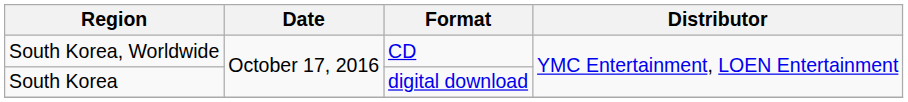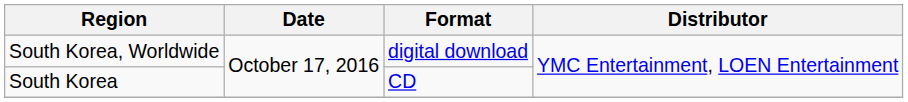South Korea, Worldwide | Format: CD -> digital download
South Korea | Format: digital download -> CD
